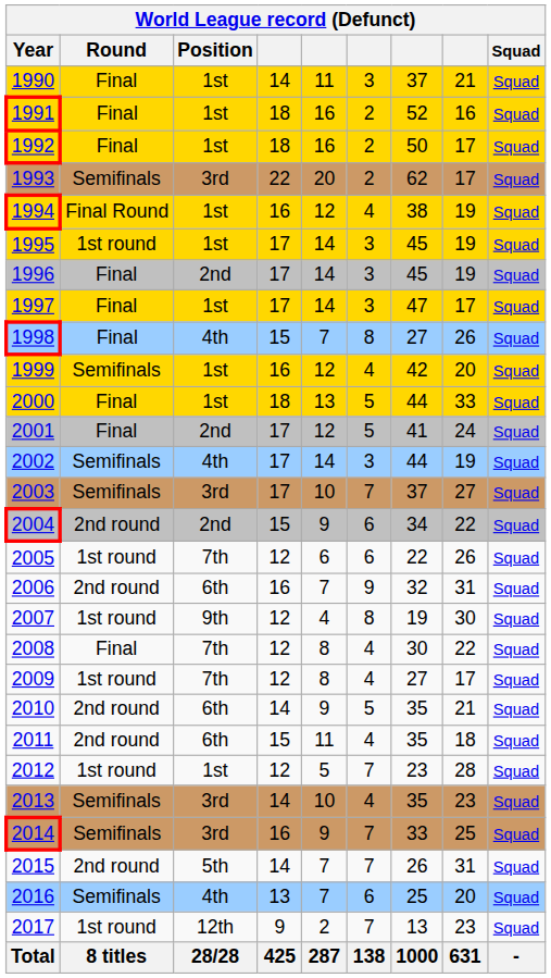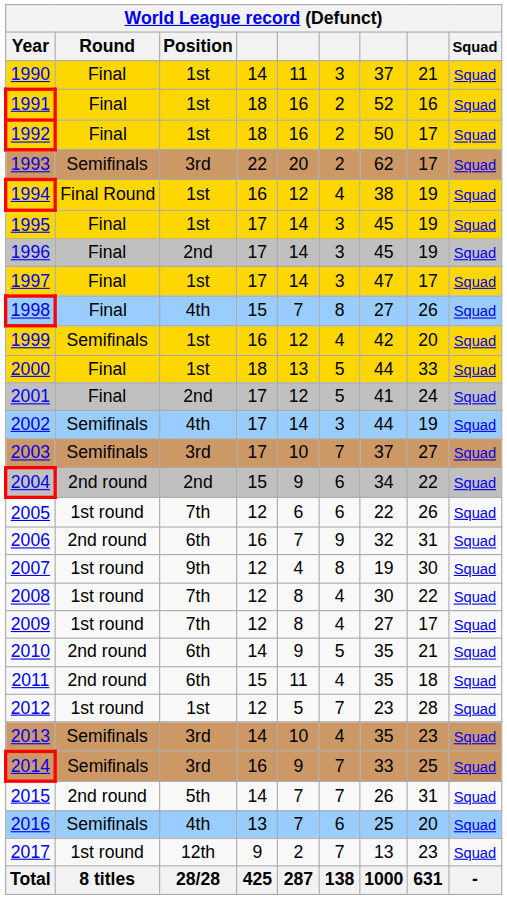1995 | Round: 1st round -> Final
2008 | Round: Final -> 1st round
